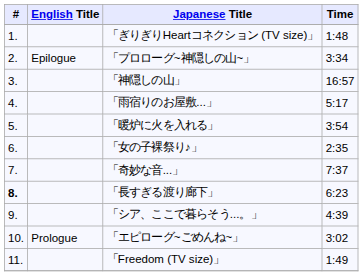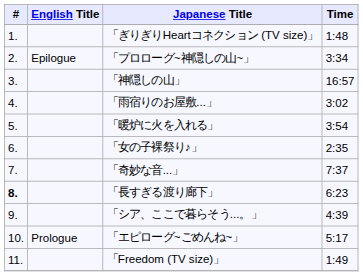「雨宿りのお屋敷...」 | Time: 5:17 -> 3:02
「エピローグ~ごめんね~」 | Time: 3:02 -> 5:17
